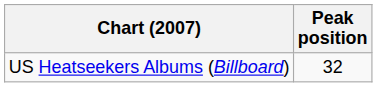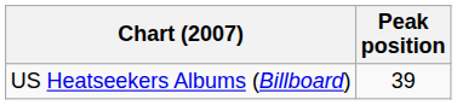US Heatseekers Albums (Billboard) | Peak position: 32 -> 39
